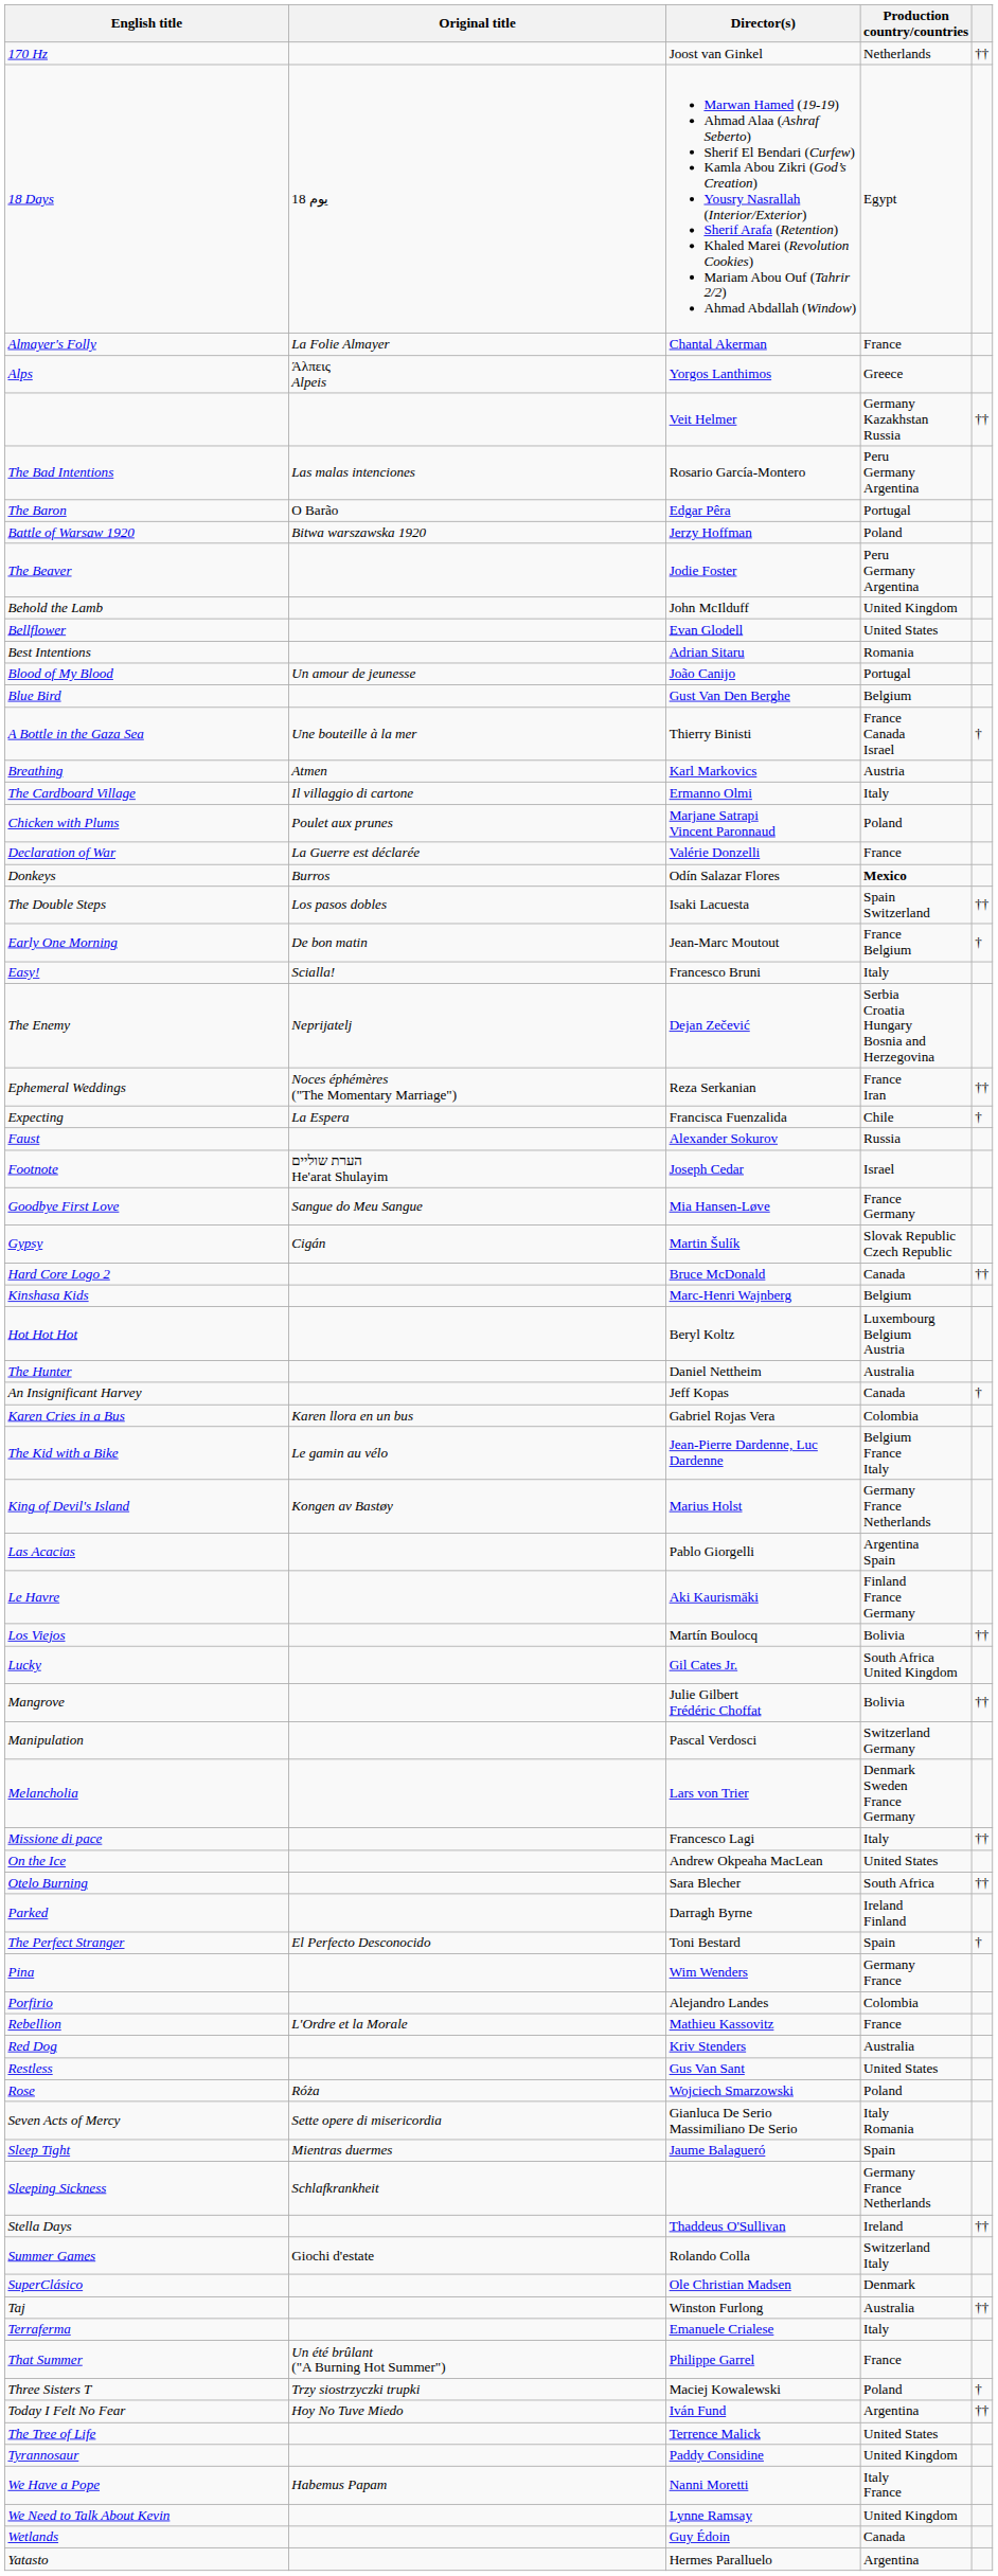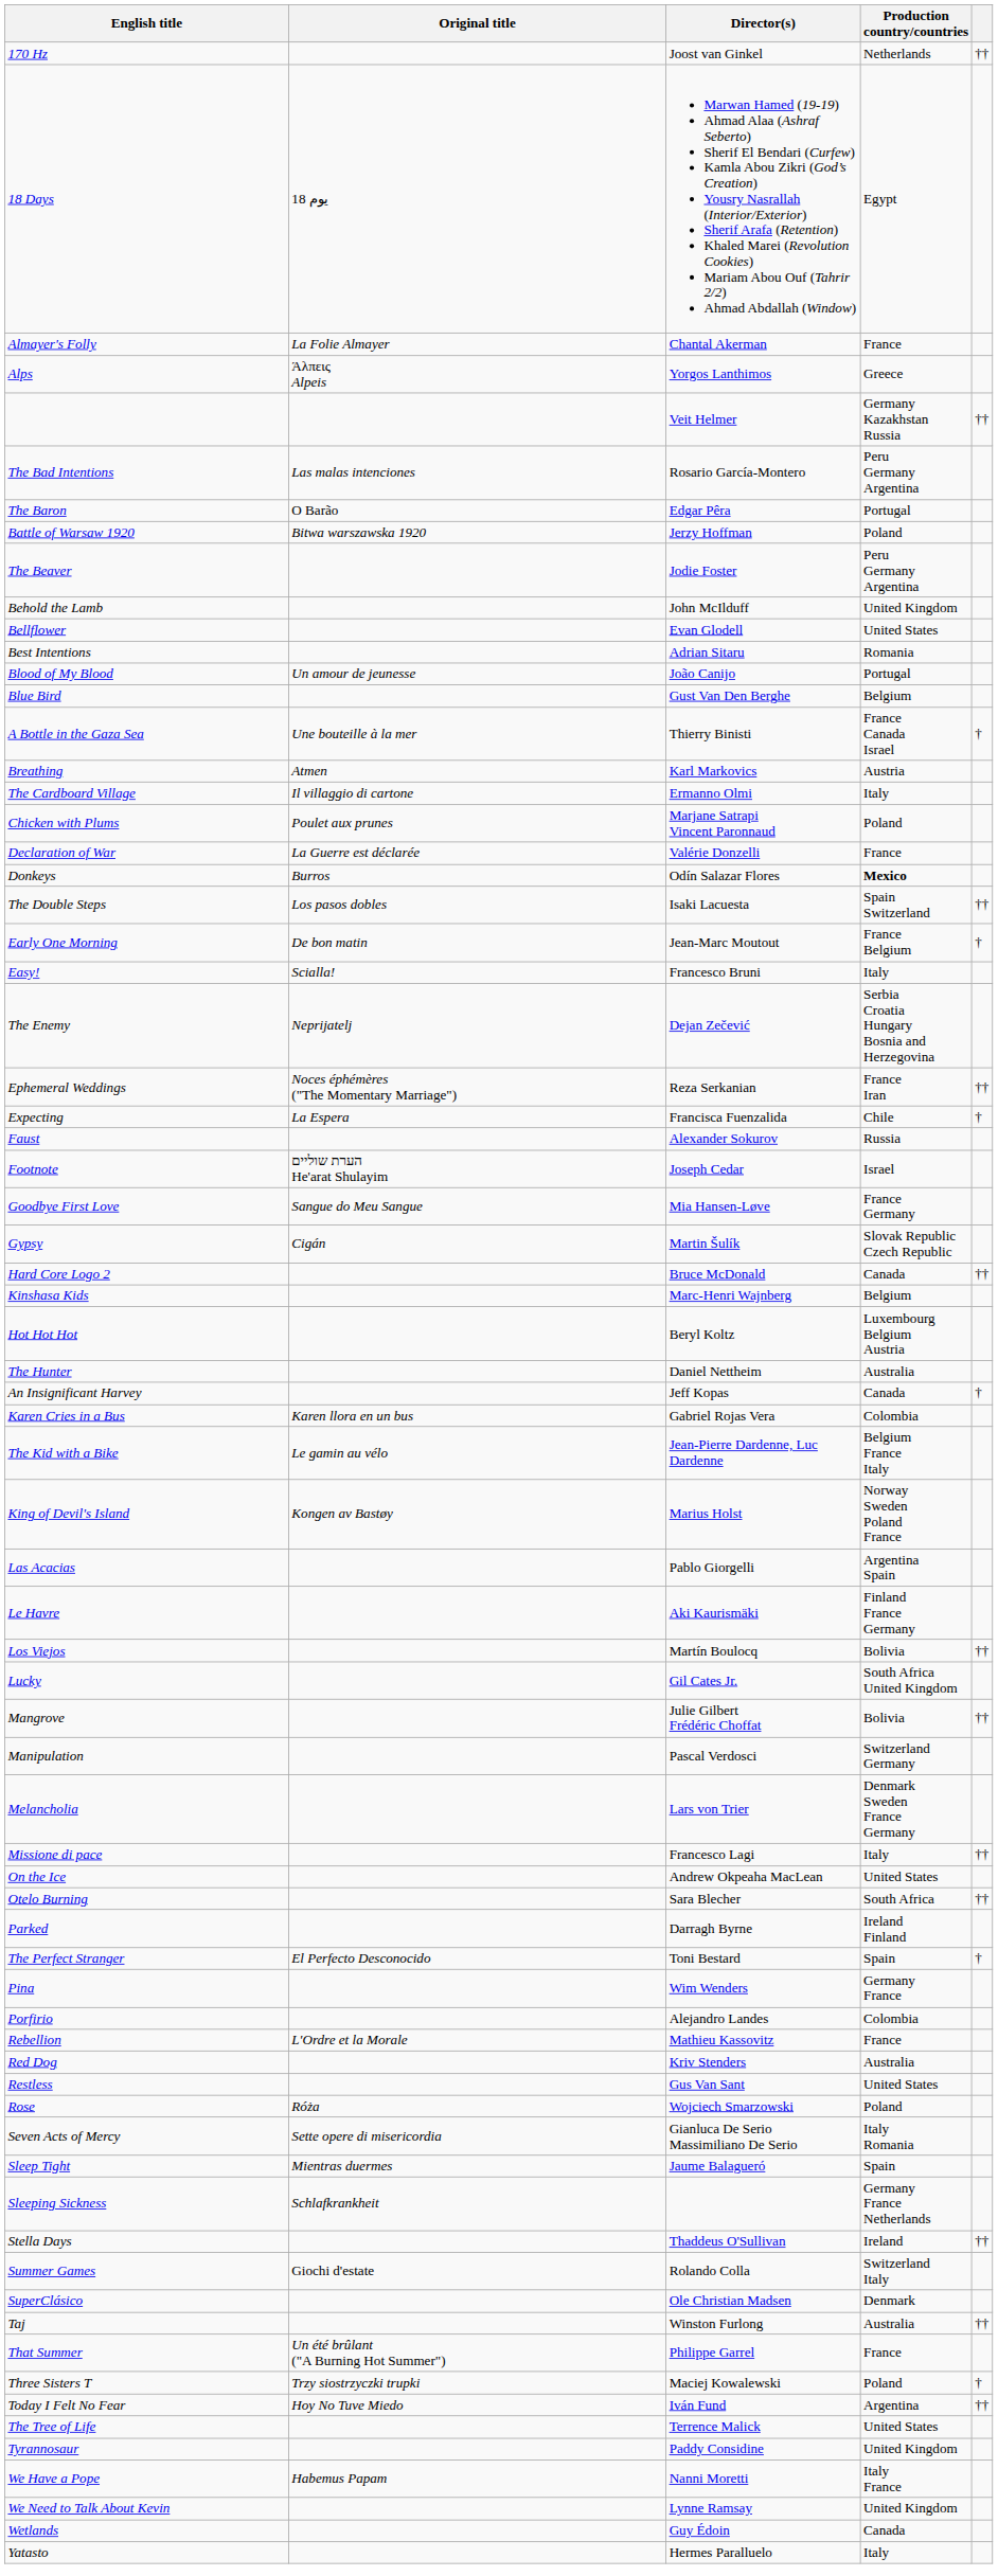King of Devil's Island | Production country/countries: Germany France Netherlands -> Norway Sweden Poland France
- row: Terraferma | Emanuele Crialese | Italy
Yatasto | Production country/countries: Argentina -> Italy
